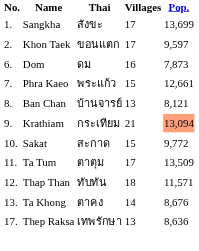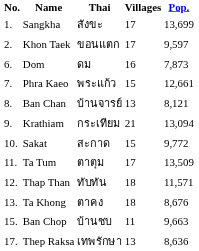Krathiam | Pop.: lightsalmon background -> no background
Ta Khong | Villages: 14 -> 18
+ row: 15. | Ban Chop | บ้านชบ | 11 | 9,663
